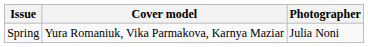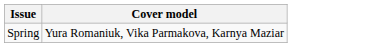- column: Photographer | Julia Noni
